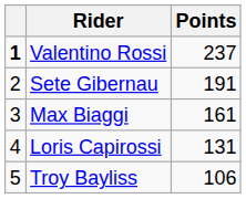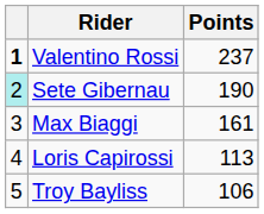Sete Gibernau | column 1: no background -> paleturquoise background
Sete Gibernau | Points: 191 -> 190
Loris Capirossi | Points: 131 -> 113
